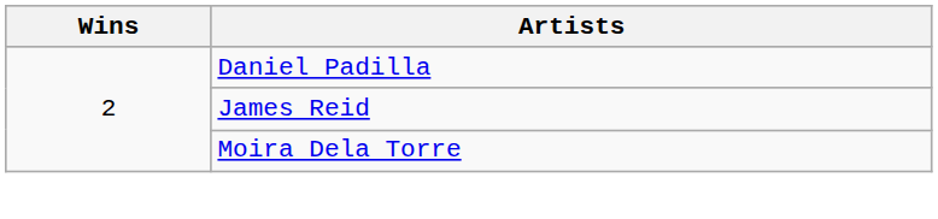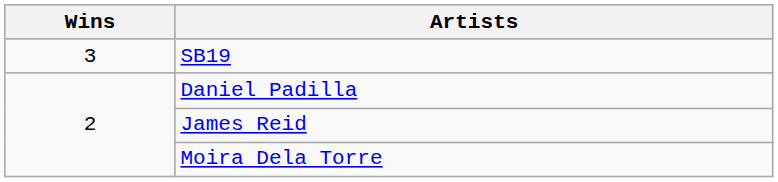+ row: 3 | SB19
